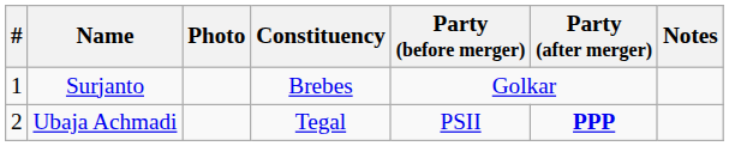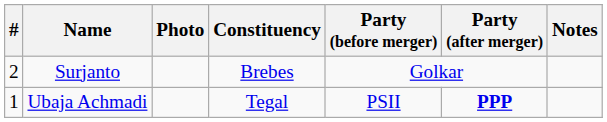Surjanto | #: 1 -> 2
Ubaja Achmadi | #: 2 -> 1
